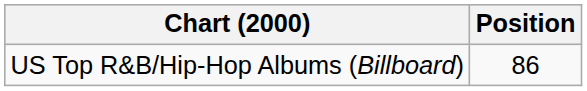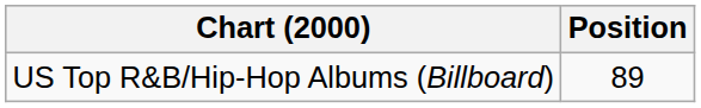US Top R&B/Hip-Hop Albums (Billboard) | Position: 86 -> 89
